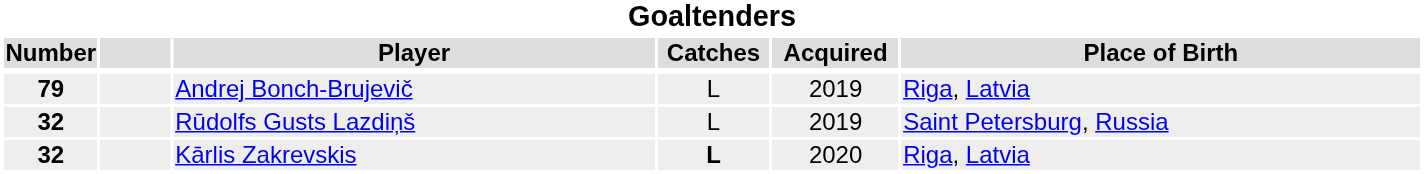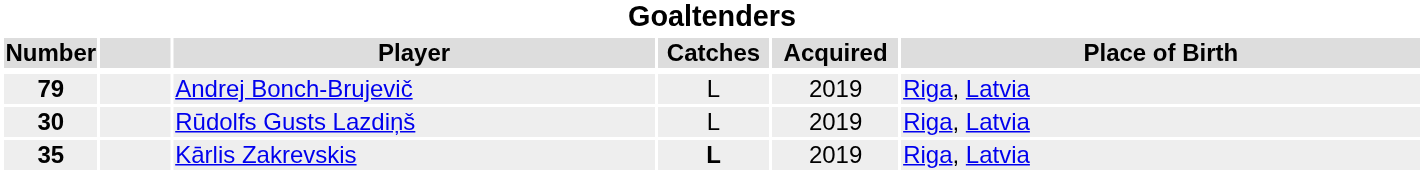Rūdolfs Gusts Lazdiņš | Number: 32 -> 30
Rūdolfs Gusts Lazdiņš | Place of Birth: Saint Petersburg, Russia -> Riga, Latvia
Kārlis Zakrevskis | Number: 32 -> 35
Kārlis Zakrevskis | Acquired: 2020 -> 2019
